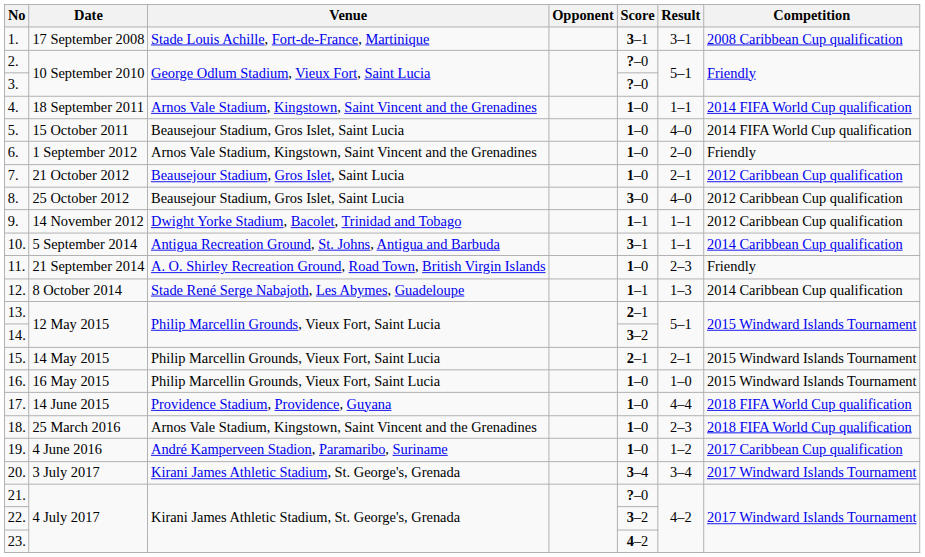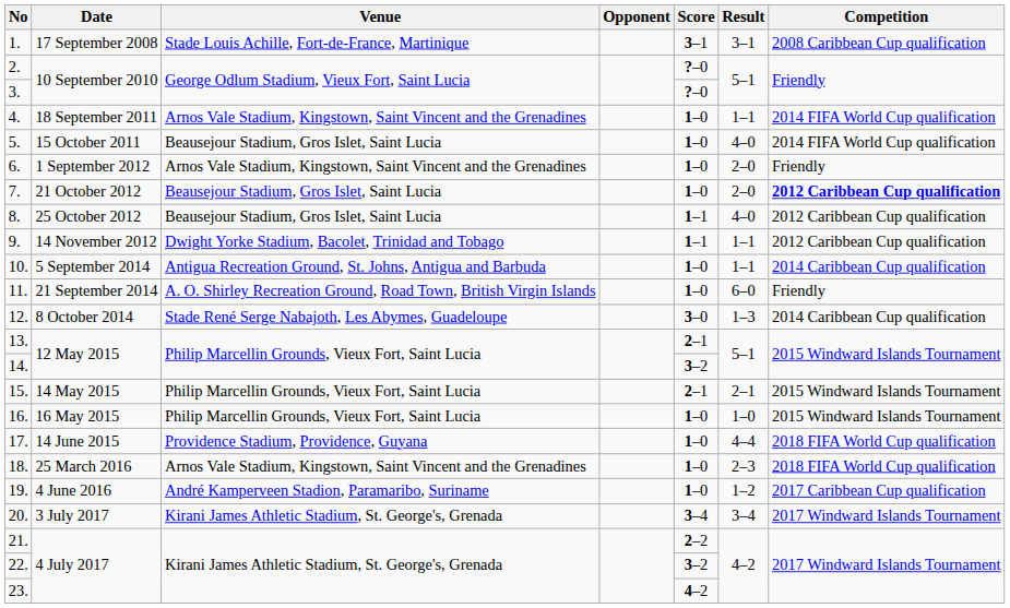7. | Result: 2–1 -> 2–0
7. | Competition: normal -> bold
8. | Score: 3–0 -> 1–1
10. | Score: 3–1 -> 1–0
11. | Result: 2–3 -> 6–0
12. | Score: 1–1 -> 3–0
21. | Score: ?–0 -> 2–2
